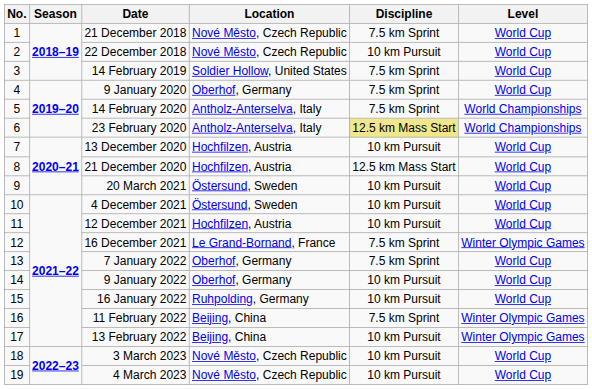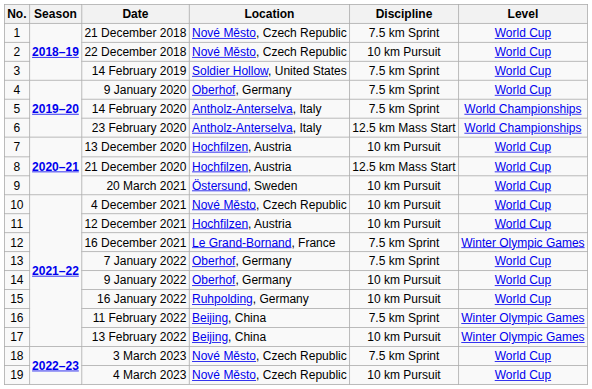23 February 2020 | Discipline: khaki background -> no background
4 December 2021 | Location: Östersund, Sweden -> Nové Město, Czech Republic
3 March 2023 | Discipline: 10 km Pursuit -> 7.5 km Sprint
